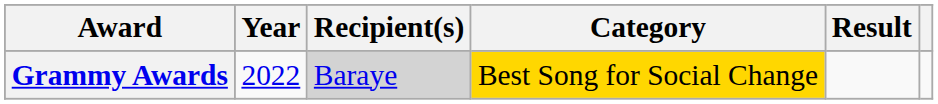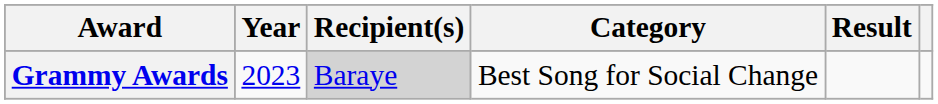Grammy Awards | Year: 2022 -> 2023
Grammy Awards | Category: gold background -> no background
